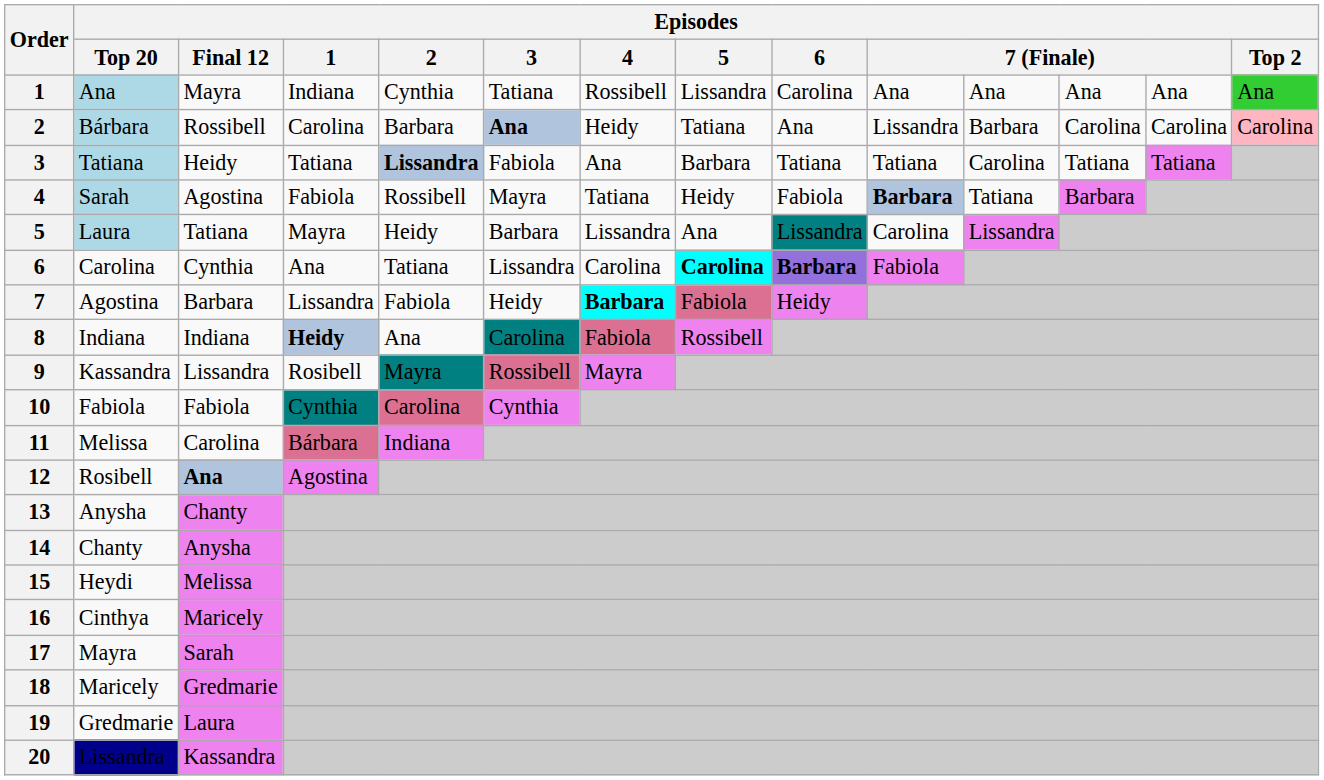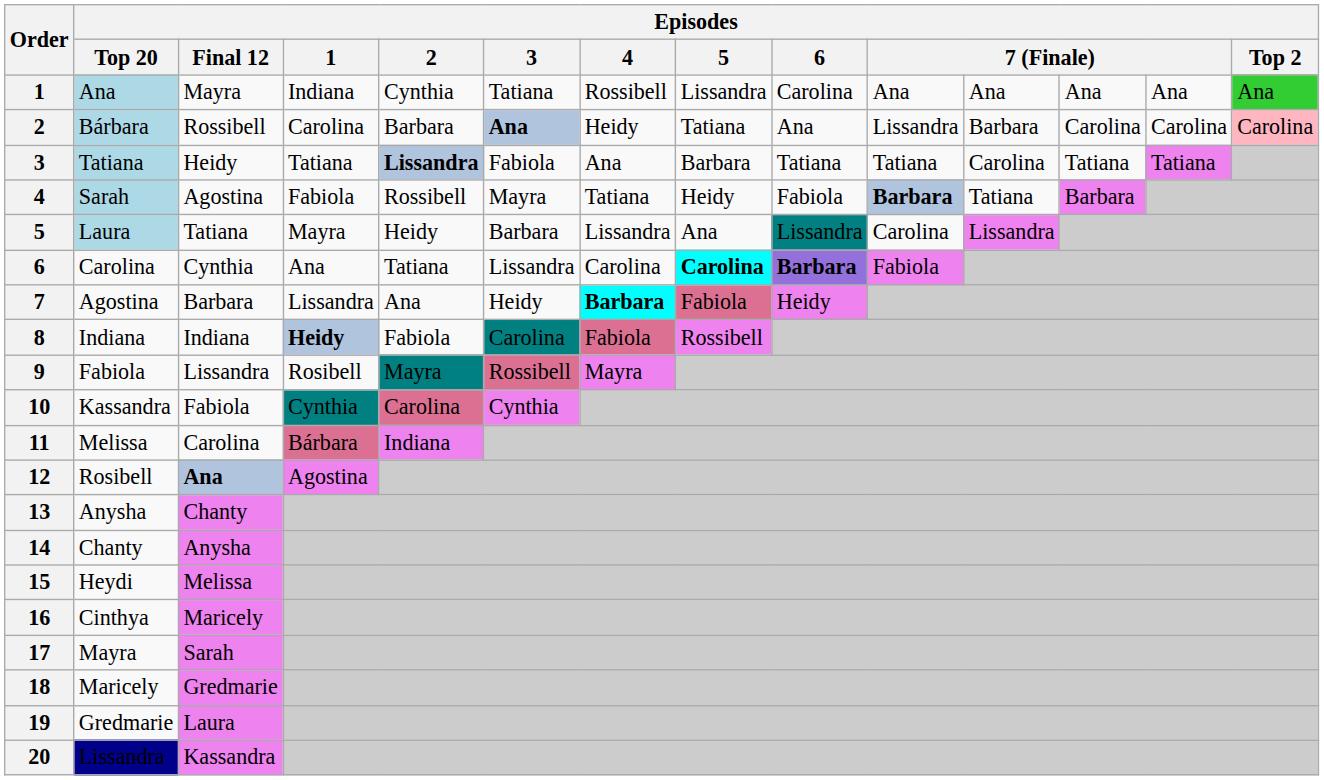7 | Episodes / 2: Fabiola -> Ana
8 | Episodes / 2: Ana -> Fabiola
9 | Episodes / Top 20: Kassandra -> Fabiola
10 | Episodes / Top 20: Fabiola -> Kassandra
